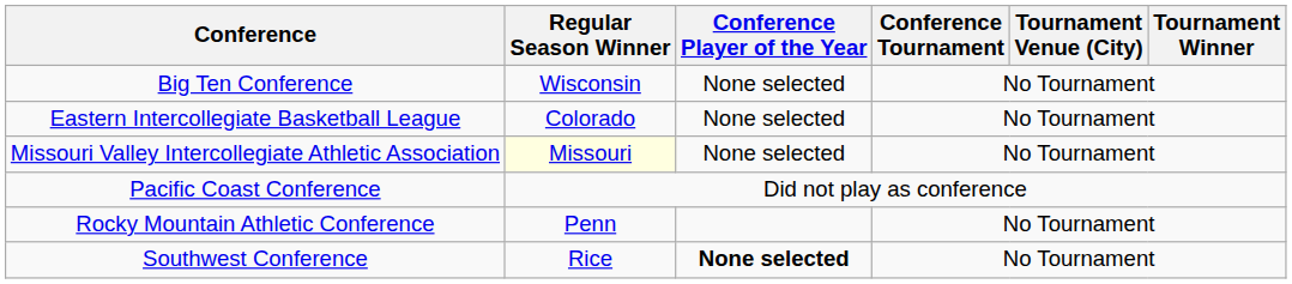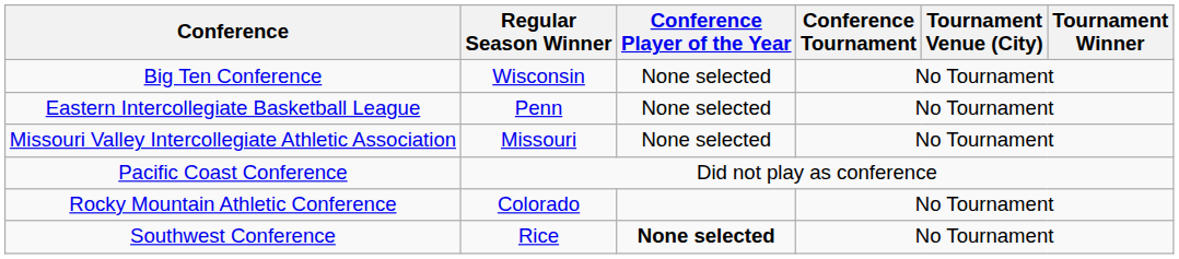Eastern Intercollegiate Basketball League | Regular Season Winner: Colorado -> Penn
Missouri Valley Intercollegiate Athletic Association | Regular Season Winner: lightyellow background -> no background
Rocky Mountain Athletic Conference | Regular Season Winner: Penn -> Colorado
